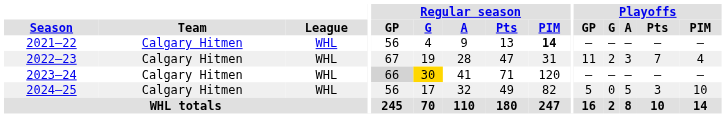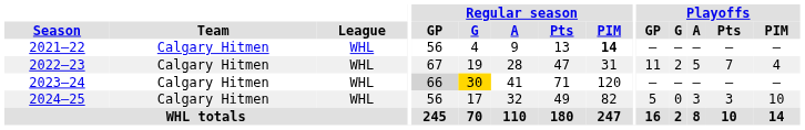2022–23 | Playoffs / A: 3 -> 5
2024–25 | Playoffs / A: 5 -> 3
